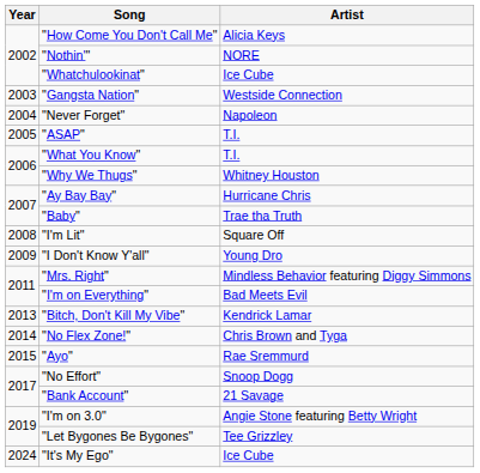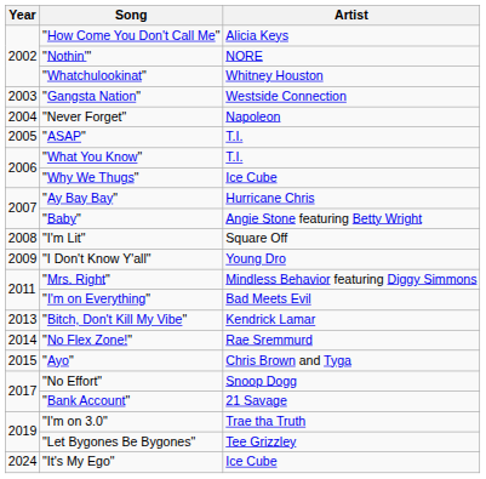"Whatchulookinat" | Artist: Ice Cube -> Whitney Houston
"Why We Thugs" | Artist: Whitney Houston -> Ice Cube
"Baby" | Artist: Trae tha Truth -> Angie Stone featuring Betty Wright
"No Flex Zone!" | Artist: Chris Brown and Tyga -> Rae Sremmurd
"Ayo" | Artist: Rae Sremmurd -> Chris Brown and Tyga
"I'm on 3.0" | Artist: Angie Stone featuring Betty Wright -> Trae tha Truth
